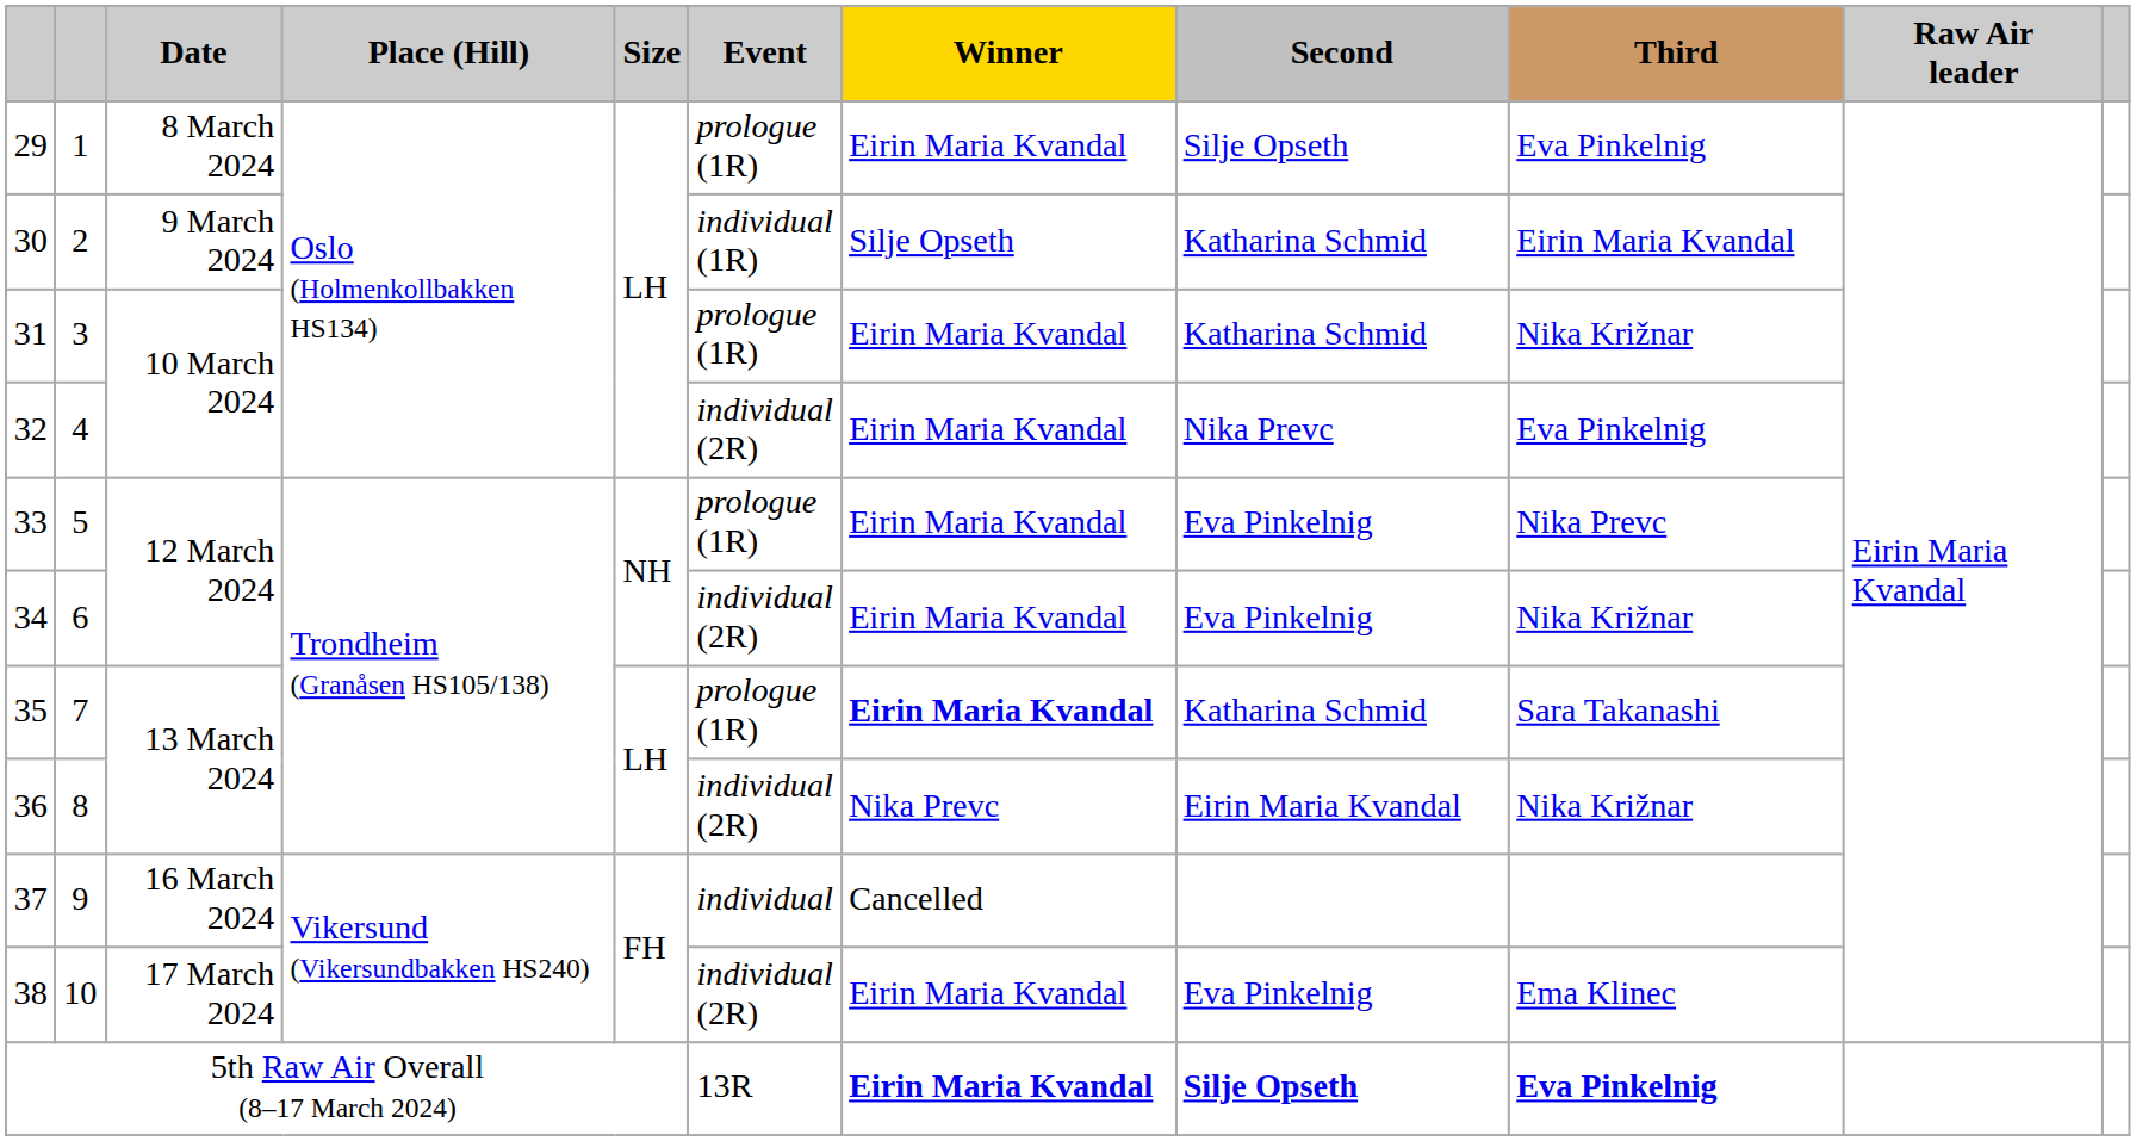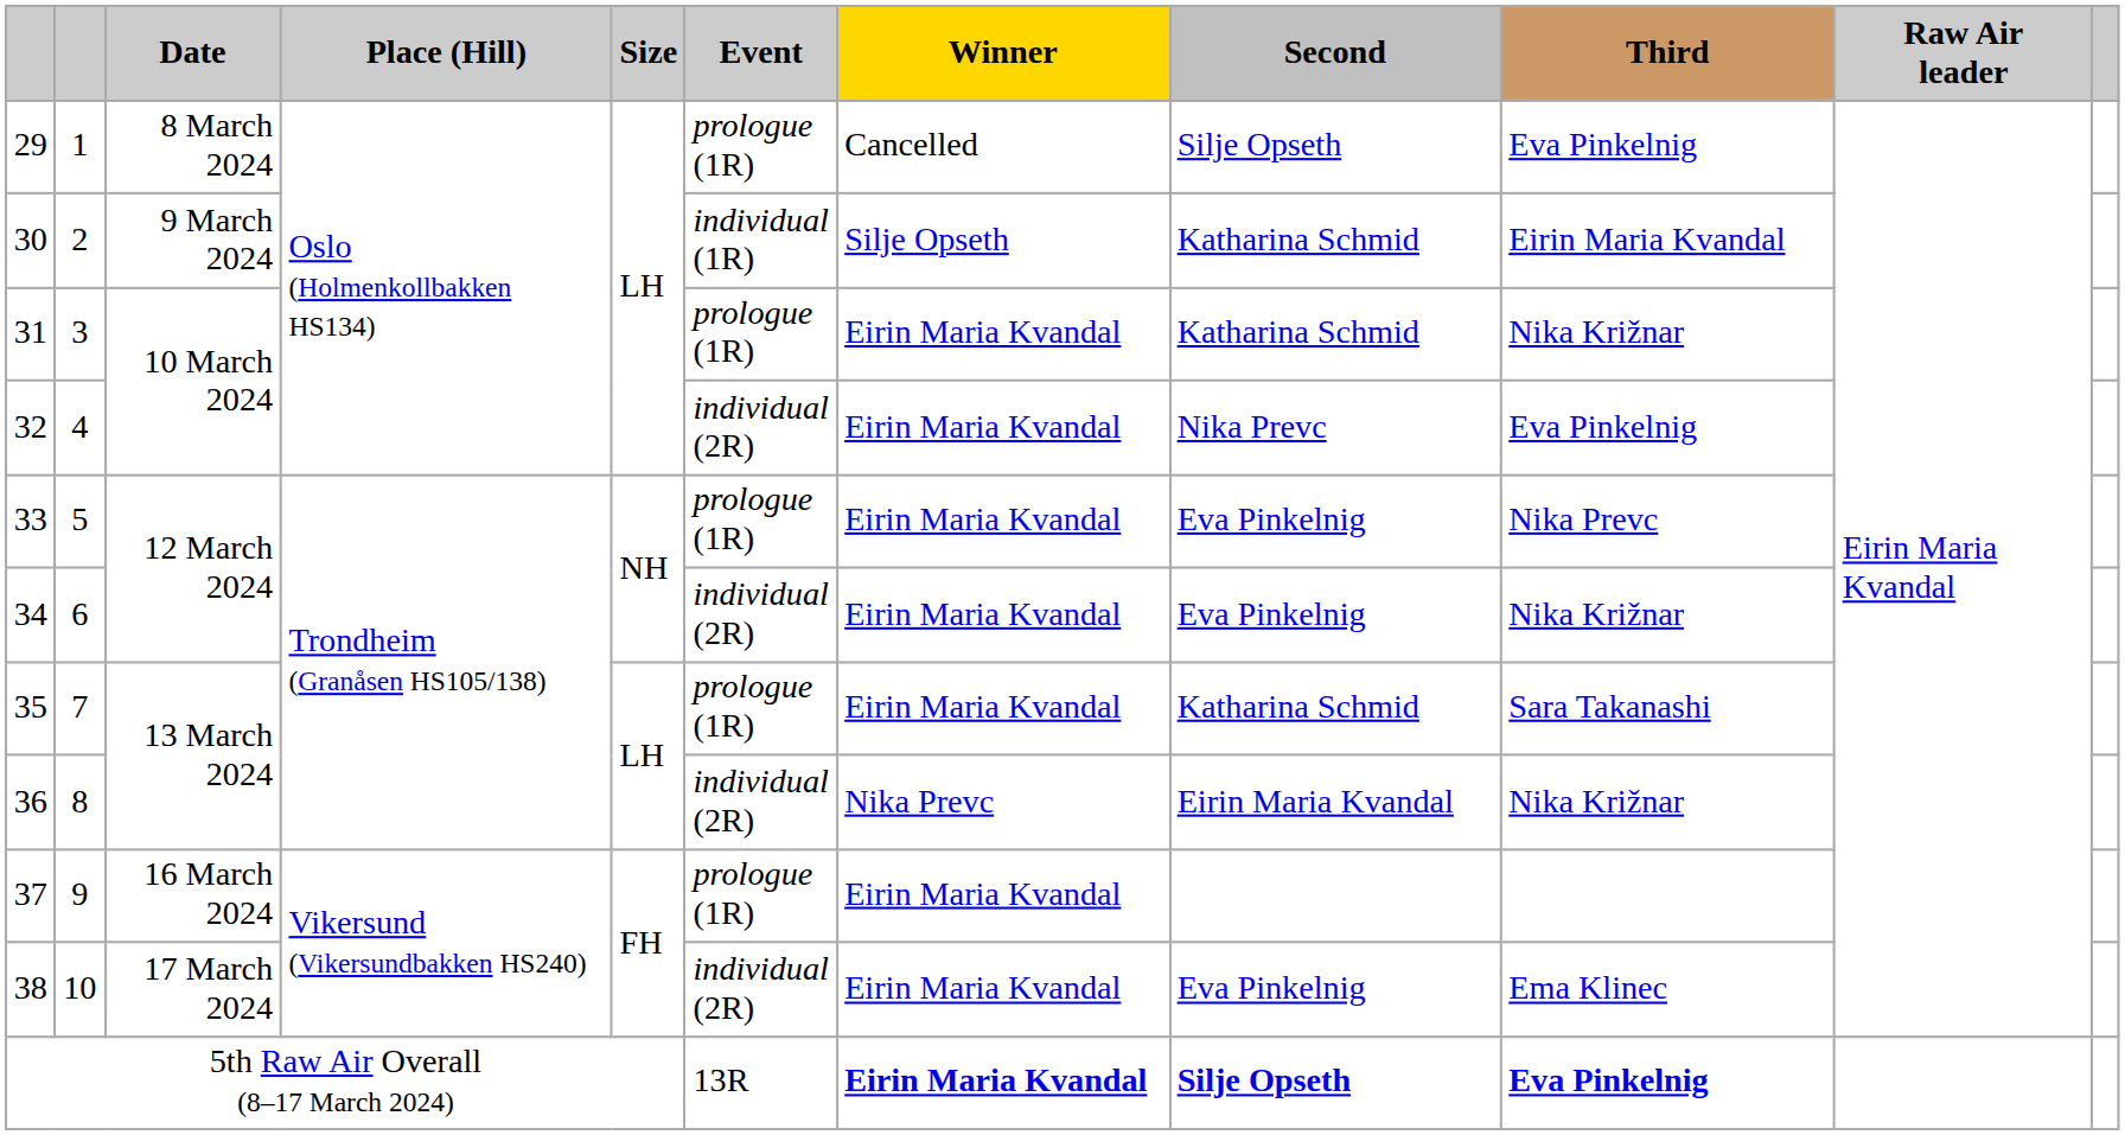29 | Winner: Eirin Maria Kvandal -> Cancelled
35 | Winner: bold -> normal
37 | Event: individual -> prologue (1R)
37 | Winner: Cancelled -> Eirin Maria Kvandal
